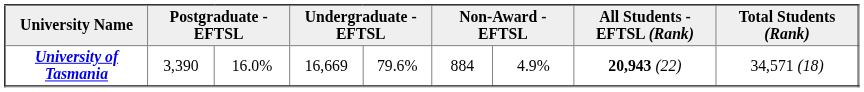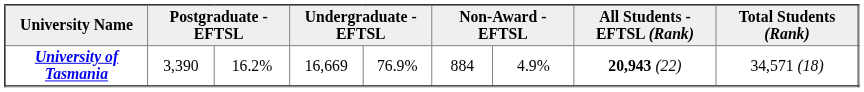University of Tasmania | column 3: 16.0% -> 16.2%
University of Tasmania | column 5: 79.6% -> 76.9%
